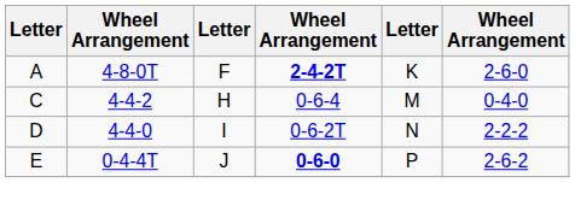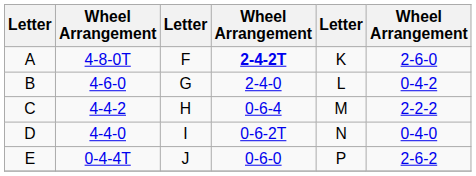+ row: B | 4-6-0 | G | 2-4-0 | L | 0-4-2
C | column 6: 0-4-0 -> 2-2-2
D | column 6: 2-2-2 -> 0-4-0
E | column 4: bold -> normal
